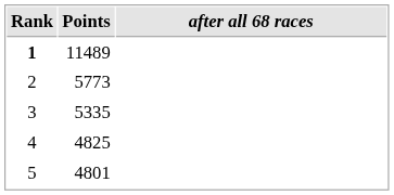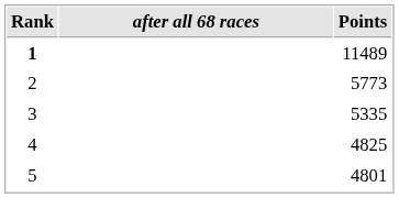columns swapped: after all 68 races <-> Points
